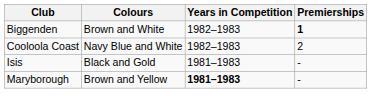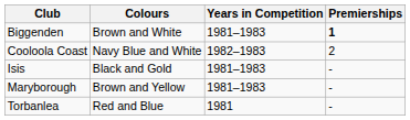Biggenden | Years in Competition: 1982–1983 -> 1981–1983
Maryborough | Years in Competition: bold -> normal
+ row: Torbanlea | Red and Blue | 1981 | -
